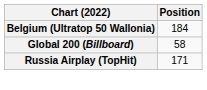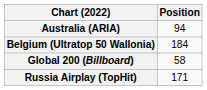+ row: Australia (ARIA) | 94
